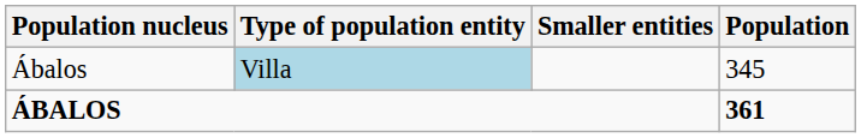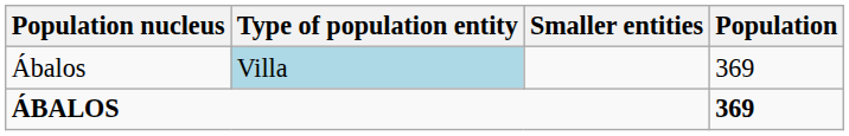Ábalos | Population: 345 -> 369
ÁBALOS | Population: 361 -> 369
